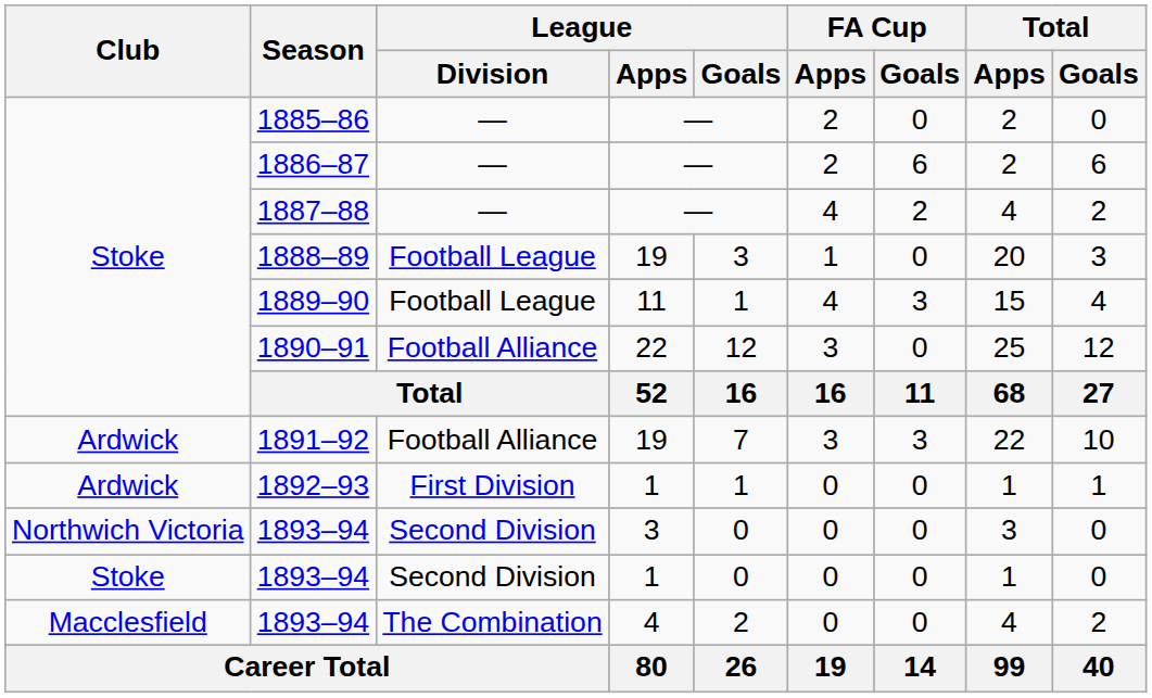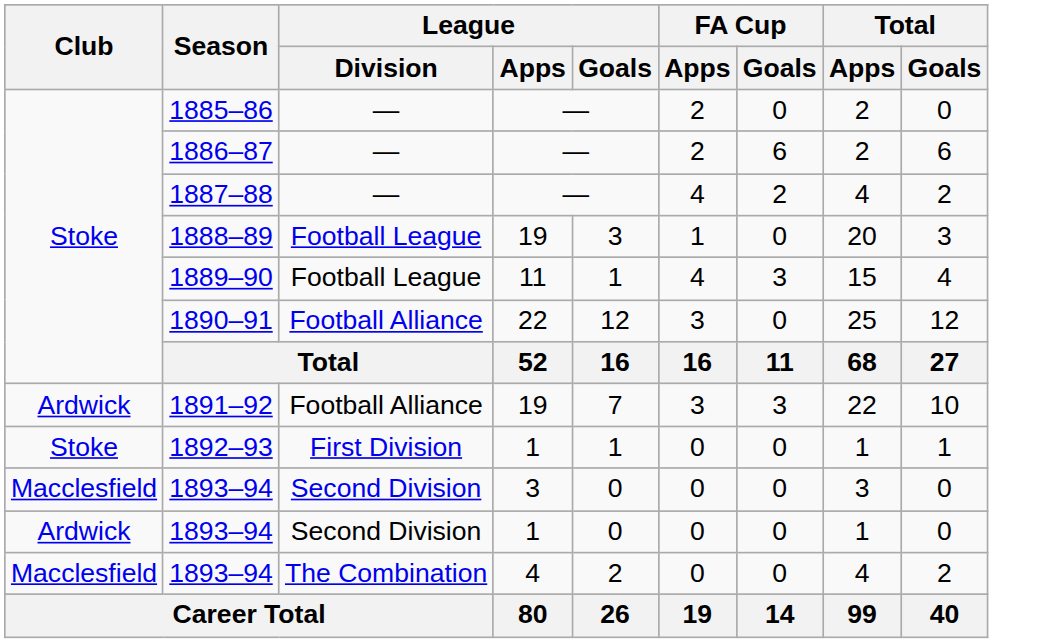1892–93 | Club: Ardwick -> Stoke
1893–94 / 3 | Club: Northwich Victoria -> Macclesfield
1893–94 / 1 | Club: Stoke -> Ardwick
